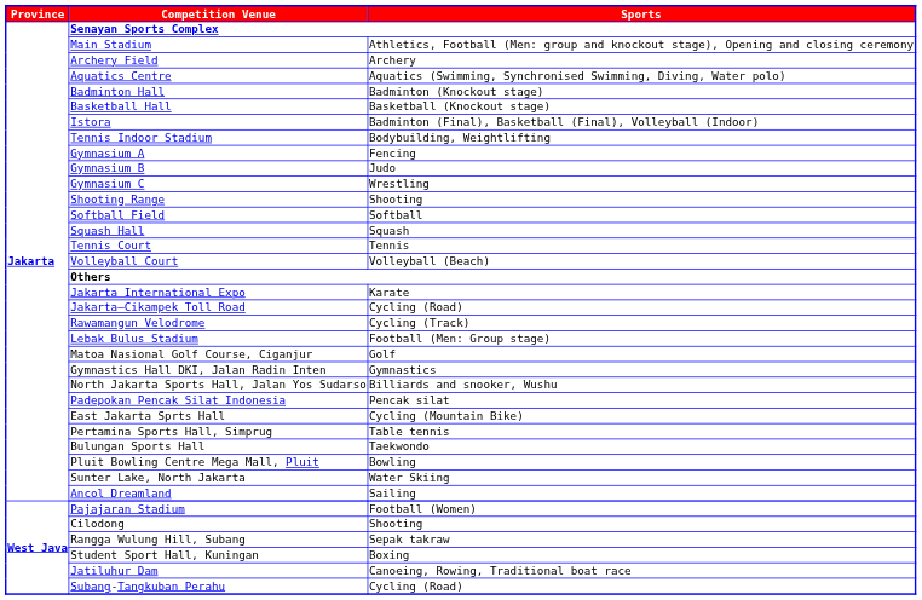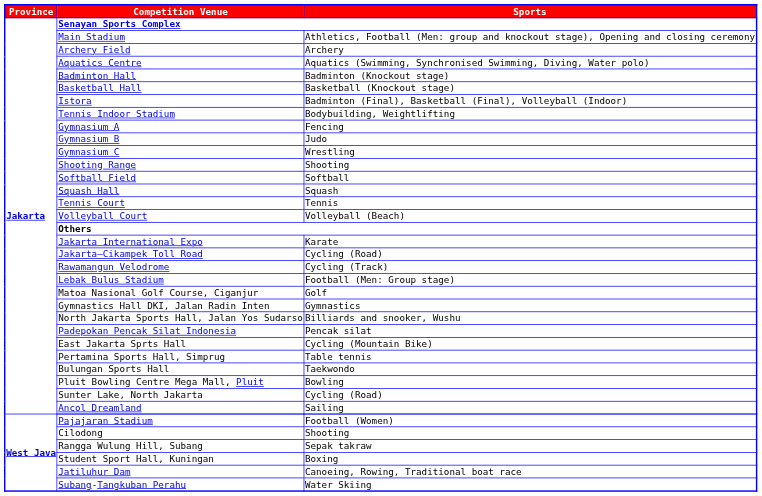Sunter Lake, North Jakarta | column 3: Water Skiing -> Cycling (Road)
Subang-Tangkuban Perahu | column 3: Cycling (Road) -> Water Skiing
